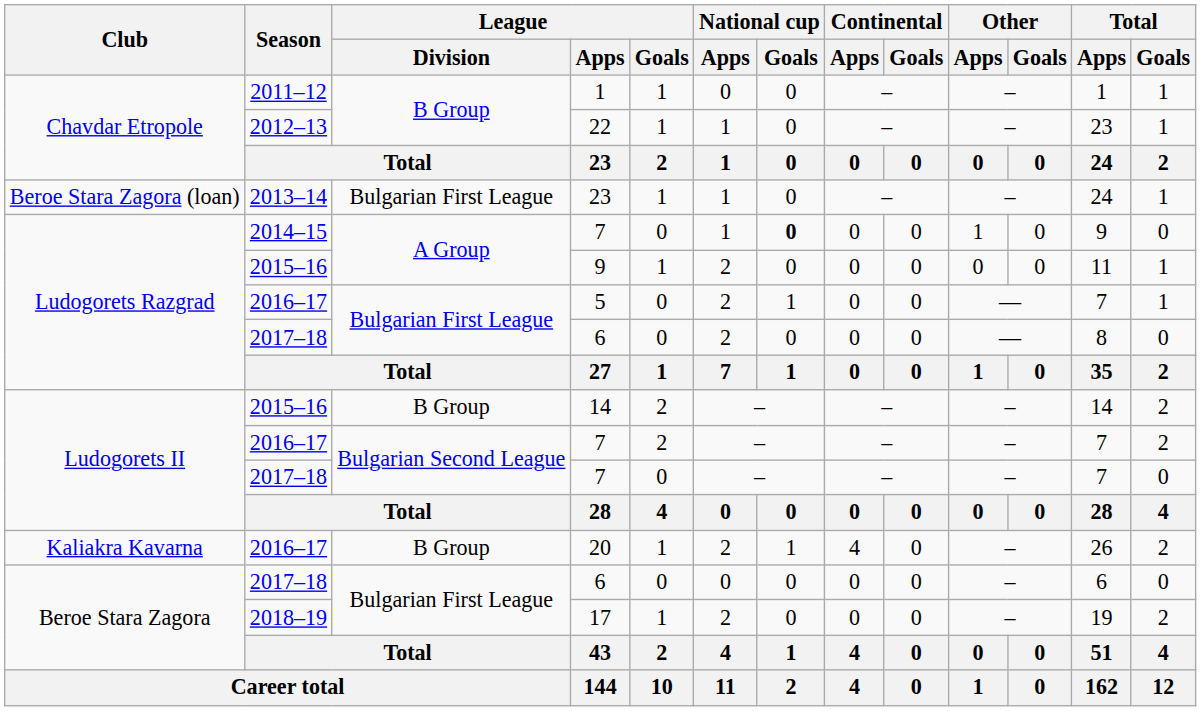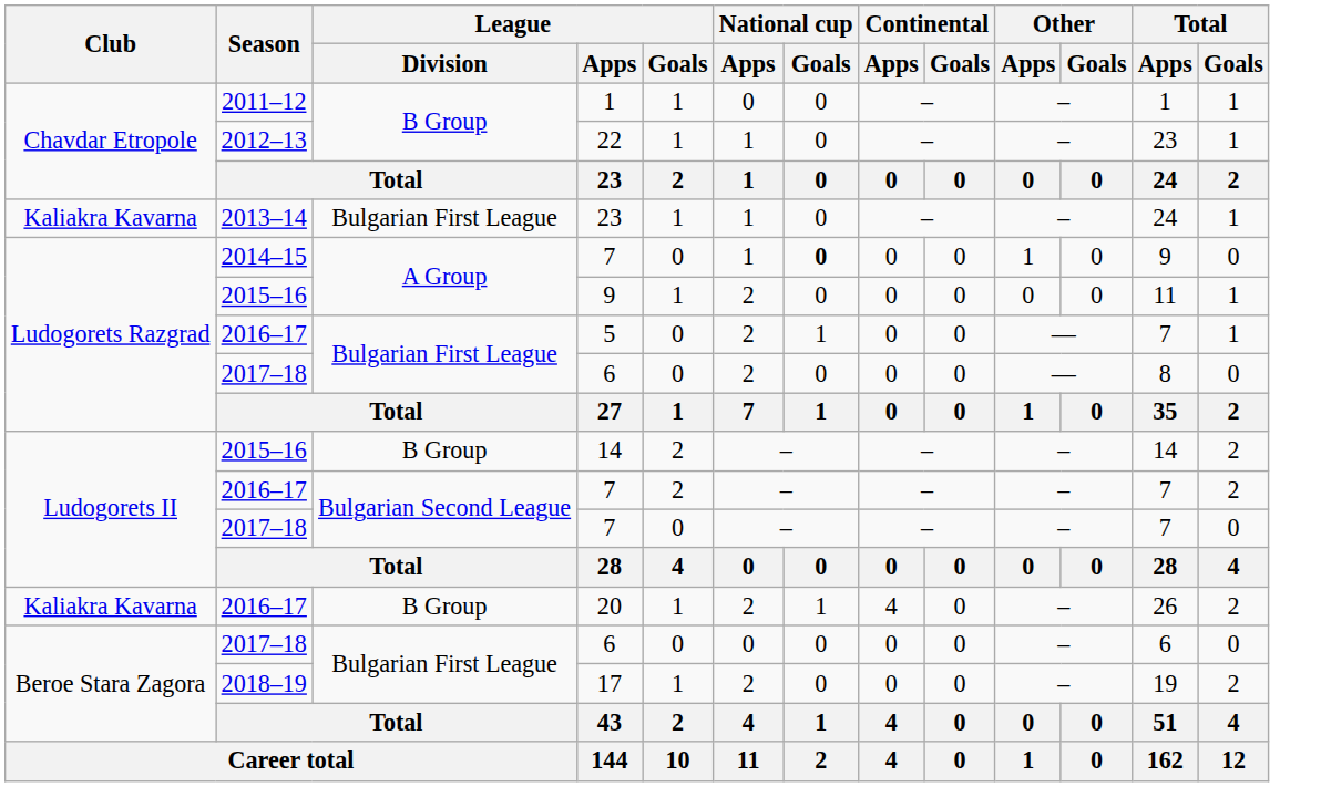2013–14 / 23 | Club: Beroe Stara Zagora (loan) -> Kaliakra Kavarna
